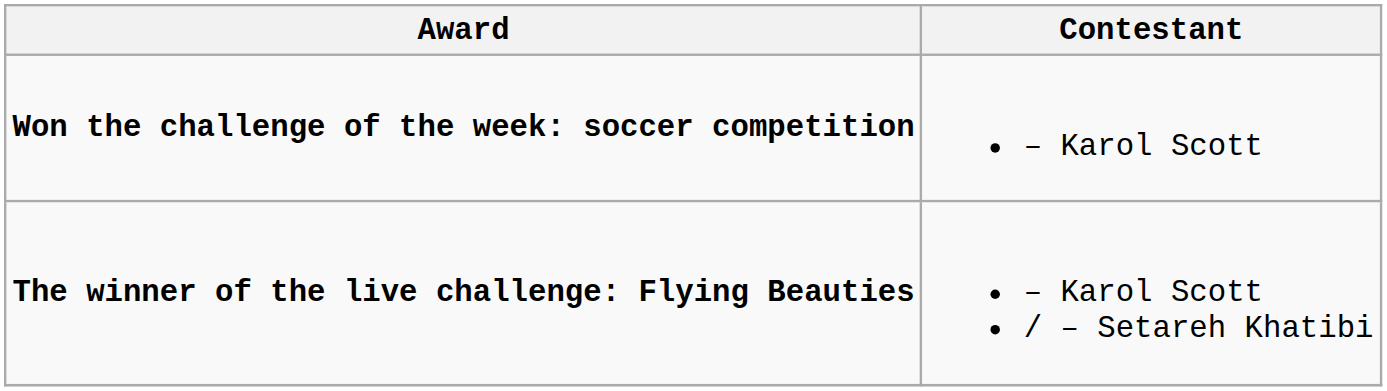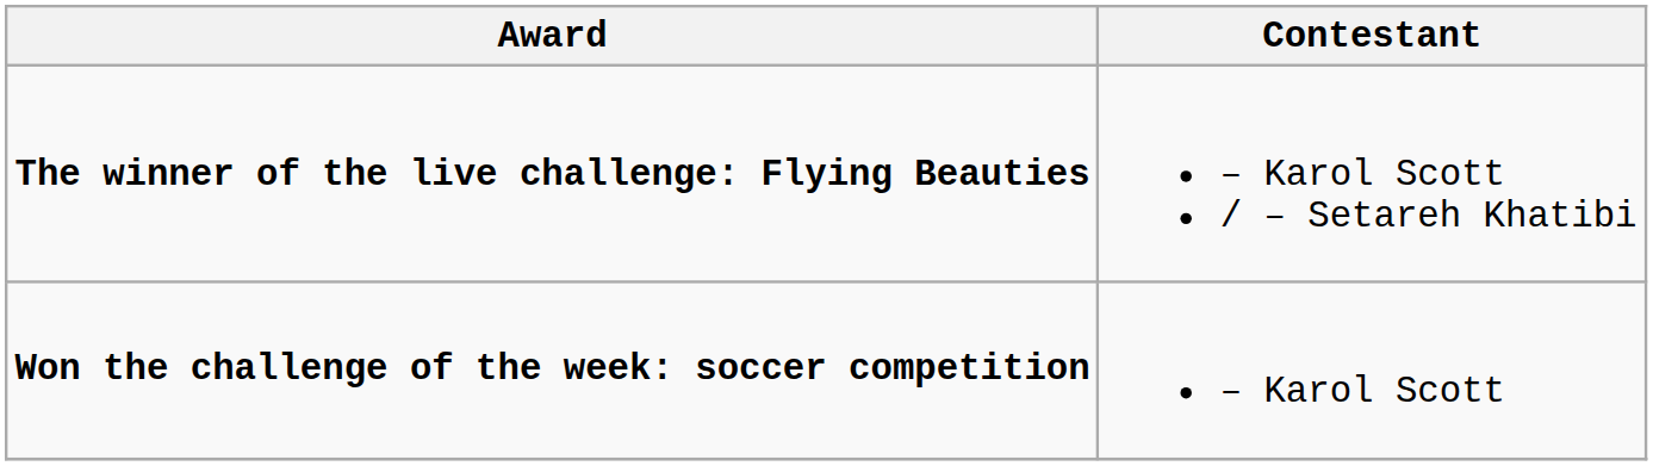rows swapped: Won the challenge of the week: soccer competition <-> The winner of the live challenge: Flying Beauties
